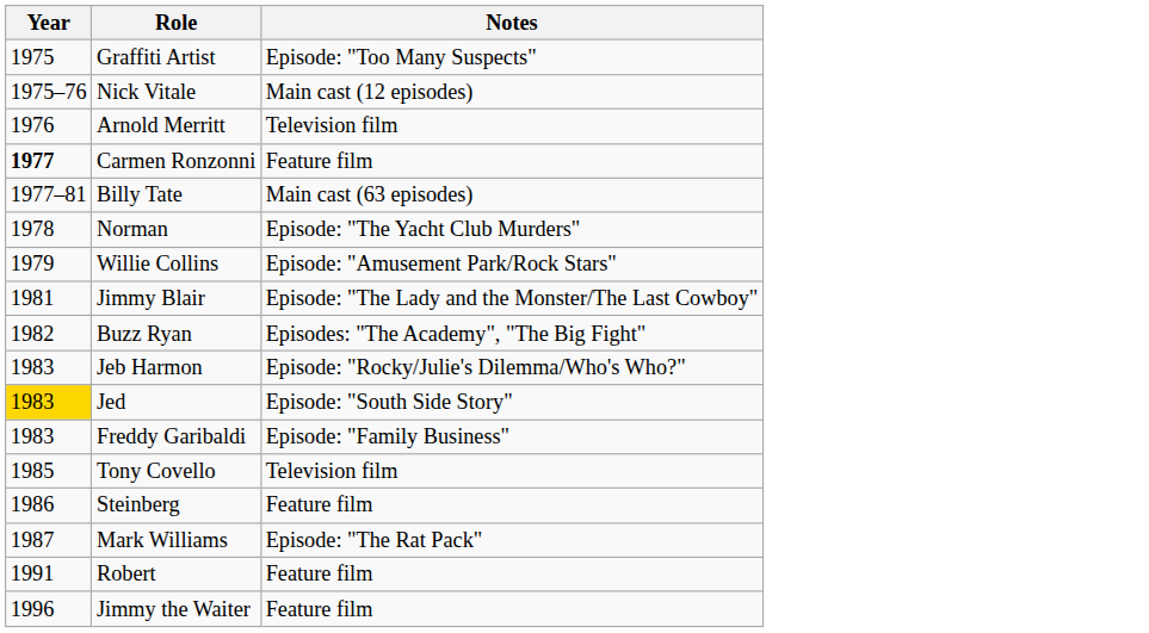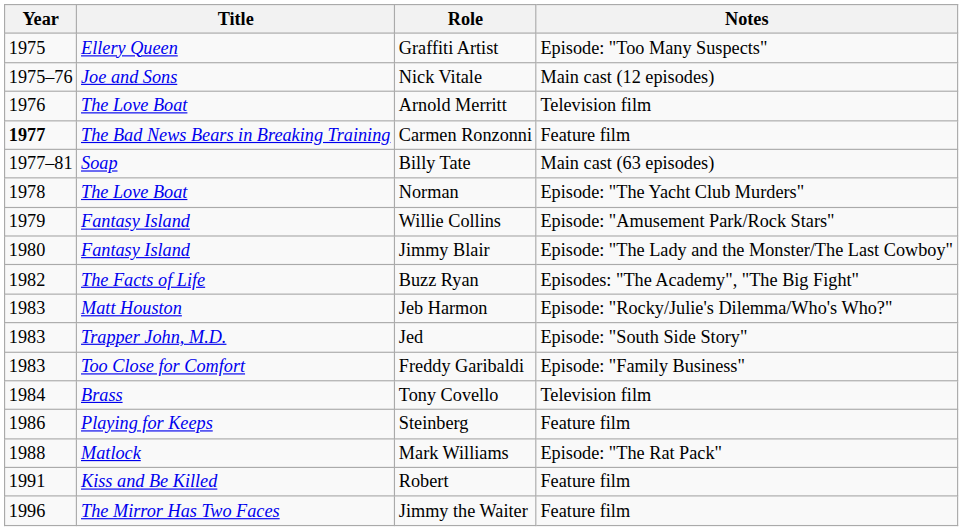+ column: Title | Ellery Queen | Joe and Sons | The Love Boat | The Bad News Bears in Breaking Training | Soap | The Love Boat | Fantasy Island | Fantasy Island | The Facts of Life | Matt Houston | Trapper John, M.D. | Too Close for Comfort | Brass | Playing for Keeps | Matlock | Kiss and Be Killed | The Mirror Has Two Faces
Jimmy Blair | Year: 1981 -> 1980
Jed | Year: gold background -> no background
Tony Covello | Year: 1985 -> 1984
Mark Williams | Year: 1987 -> 1988
